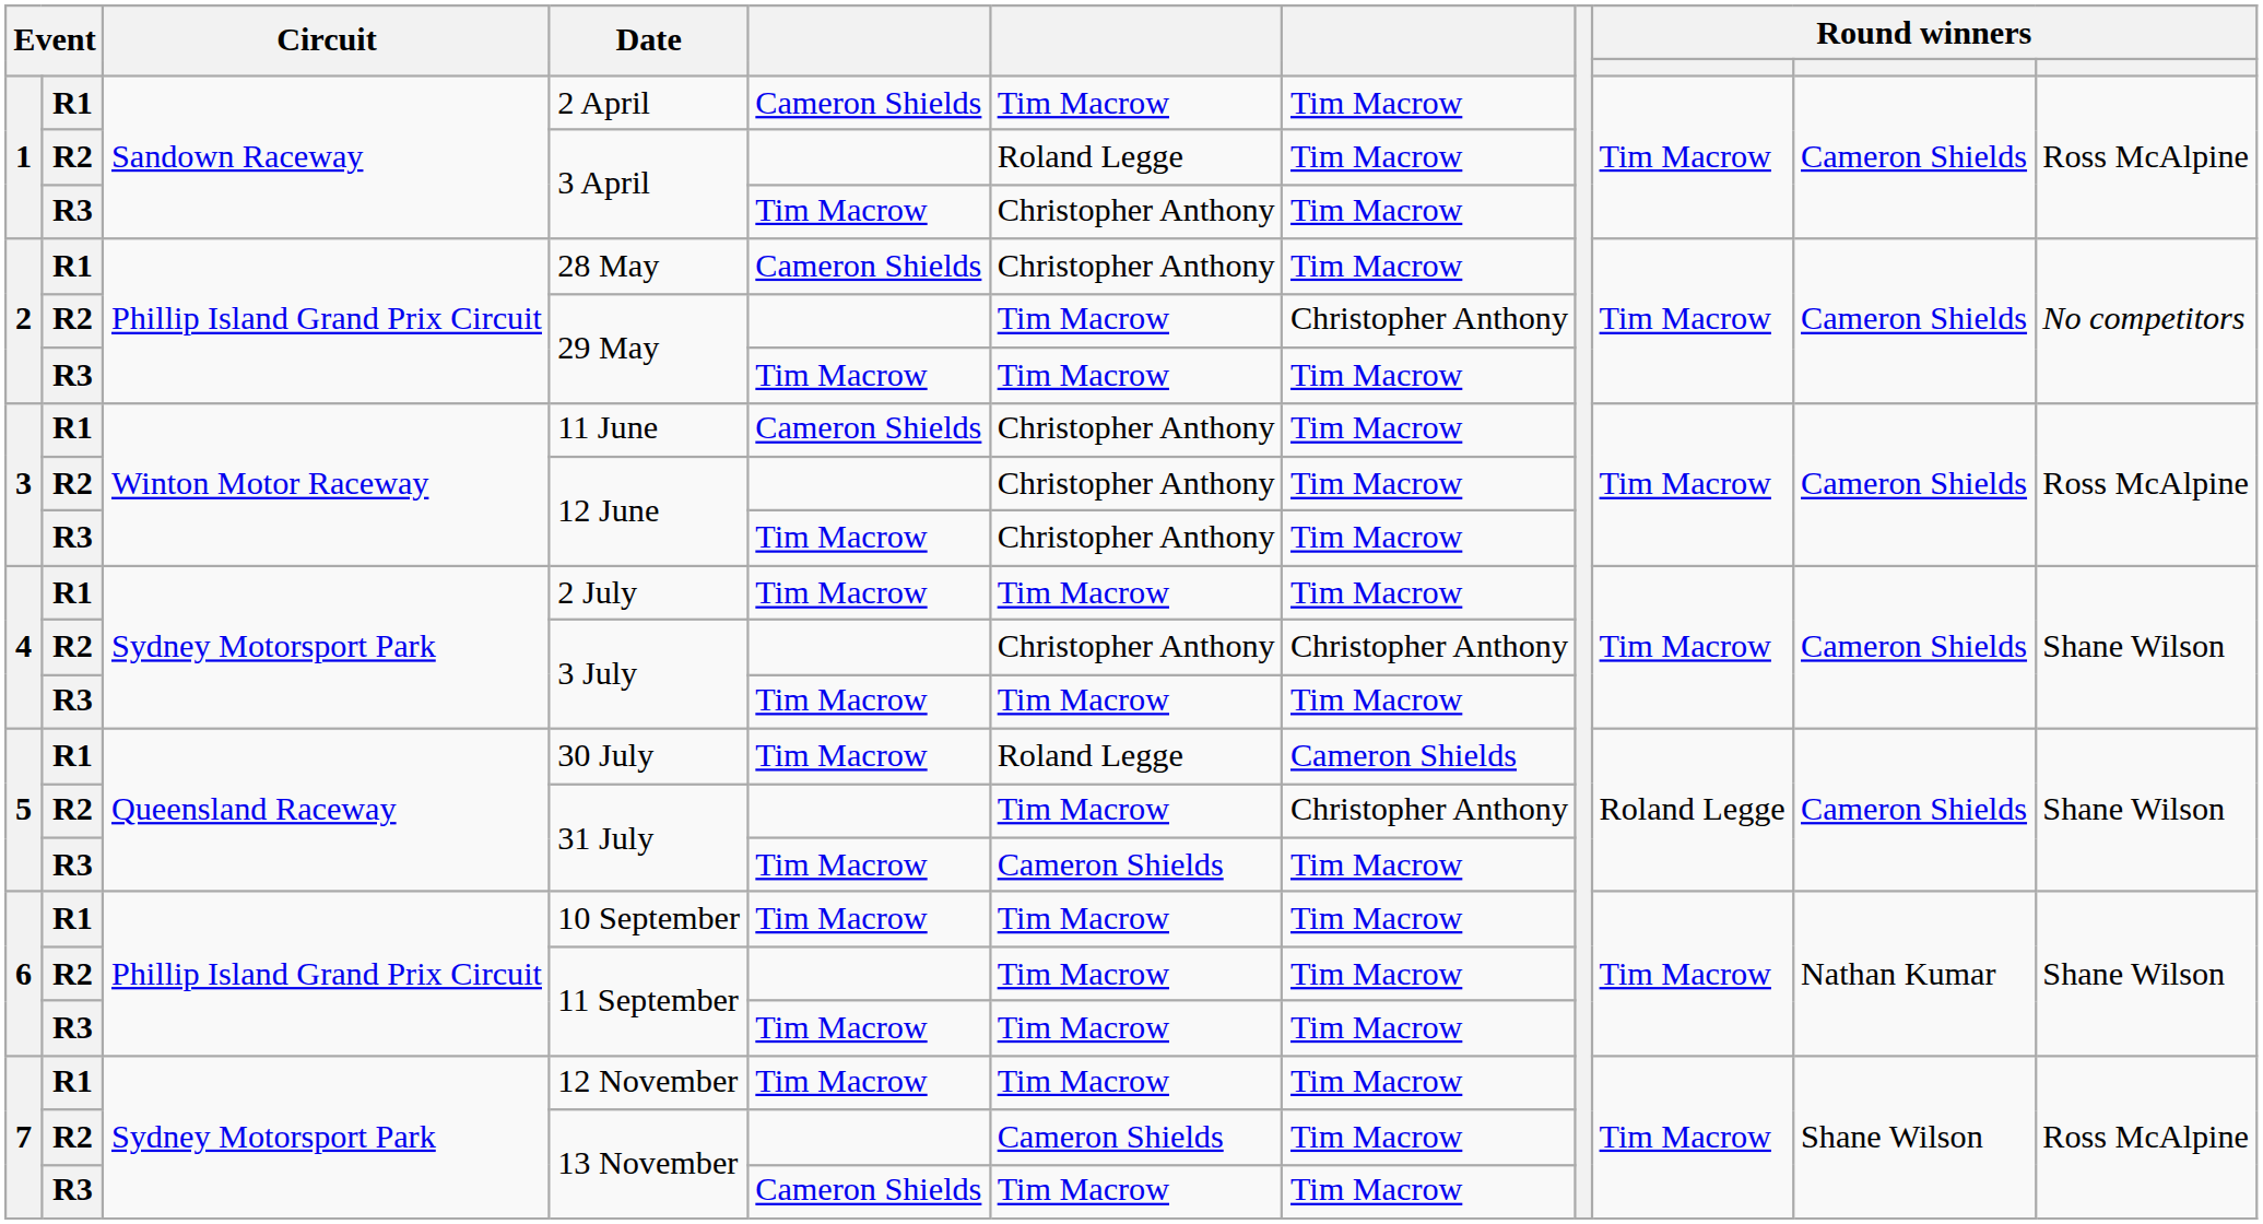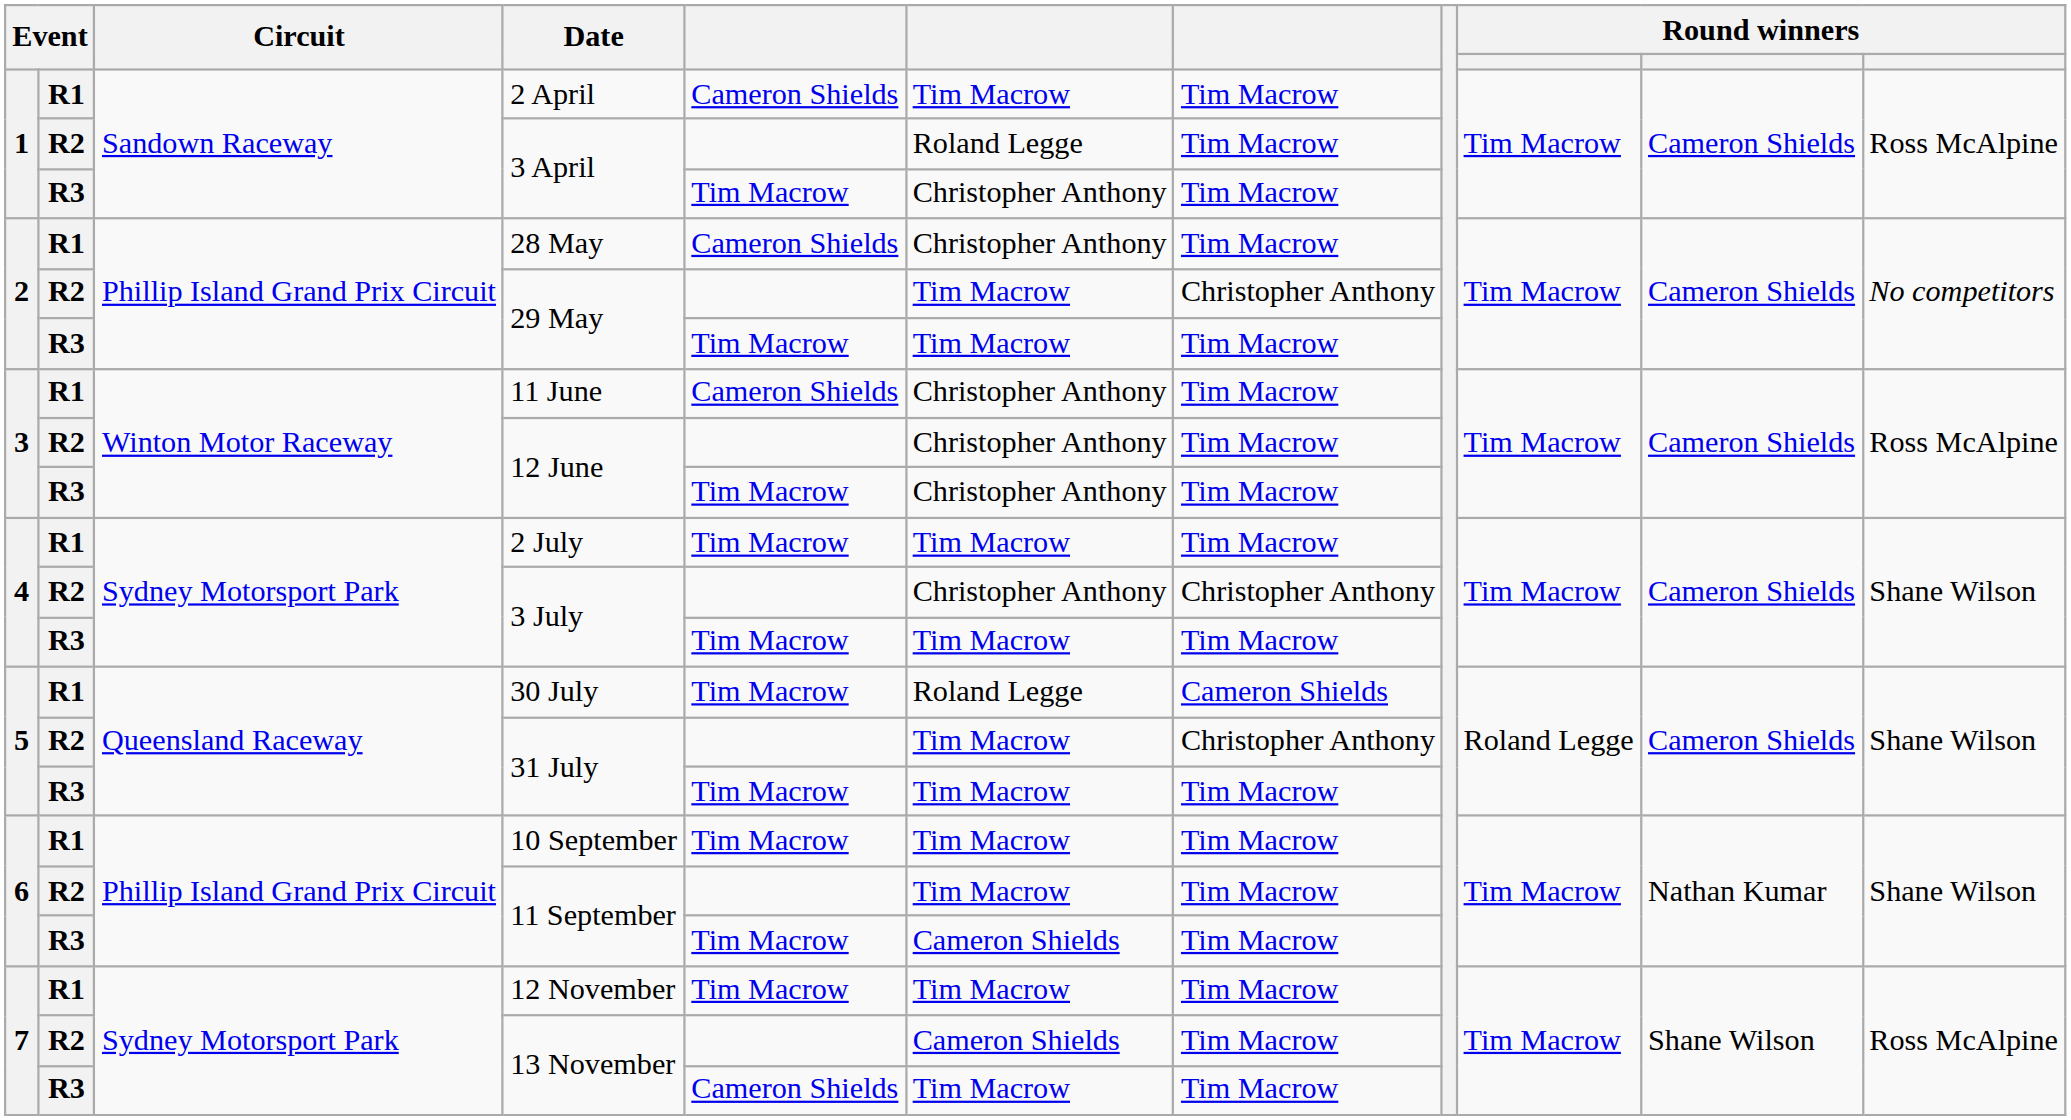R3 / 31 July | column 6: Cameron Shields -> Tim Macrow
R3 / 11 September | column 6: Tim Macrow -> Cameron Shields
